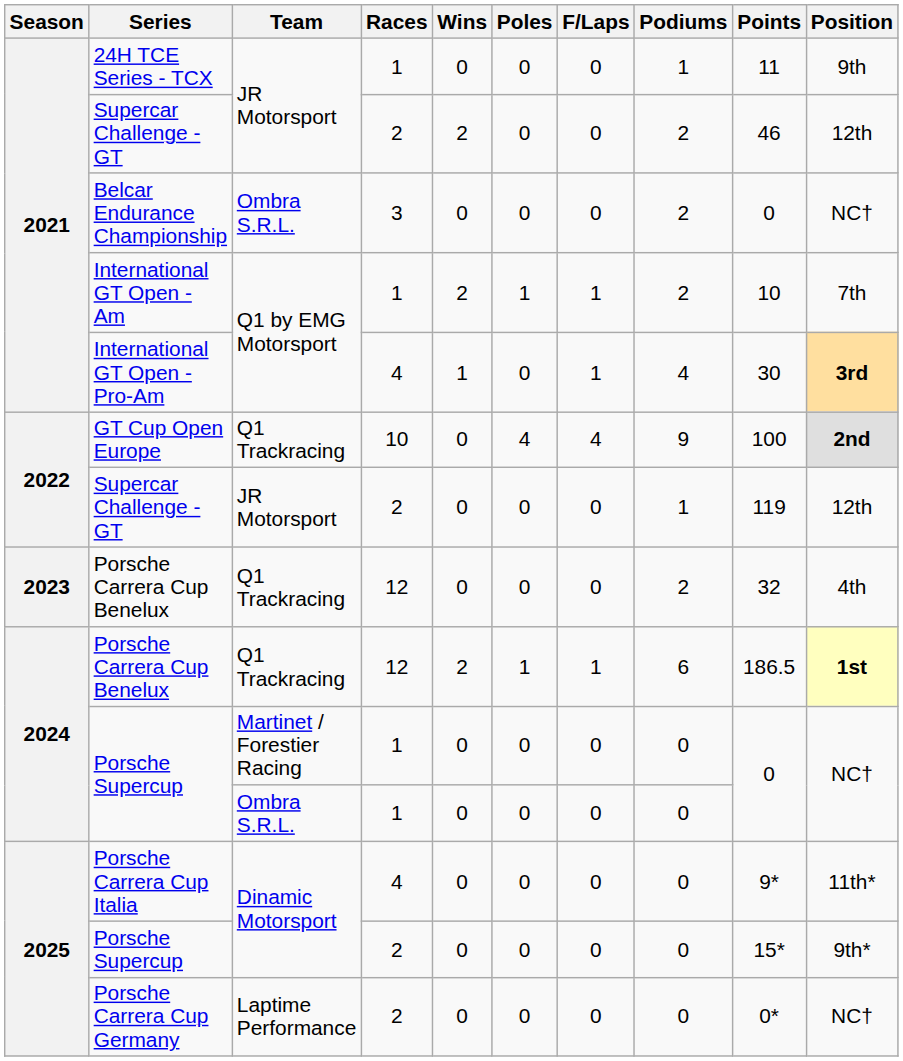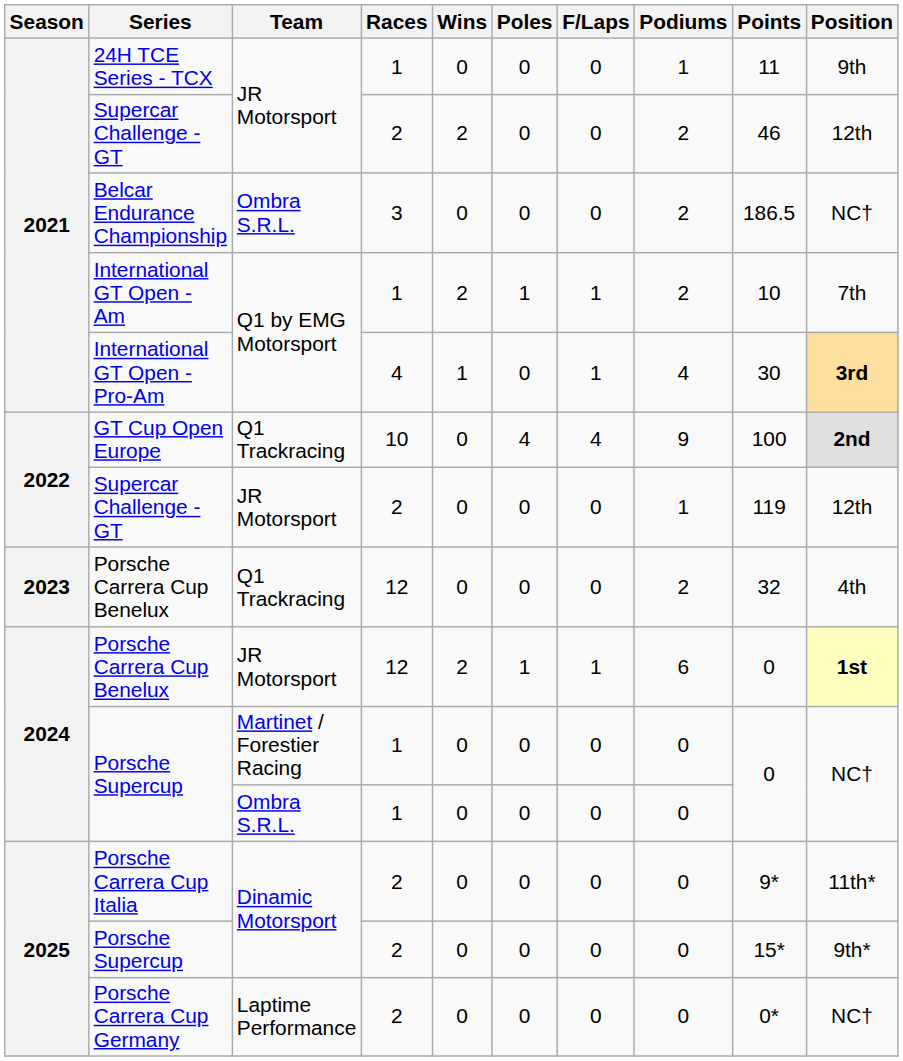Belcar Endurance Championship | Points: 0 -> 186.5
2024 / Porsche Carrera Cup Benelux | Team: Q1 Trackracing -> JR Motorsport
2024 / Porsche Carrera Cup Benelux | Points: 186.5 -> 0
Porsche Carrera Cup Italia | Races: 4 -> 2
